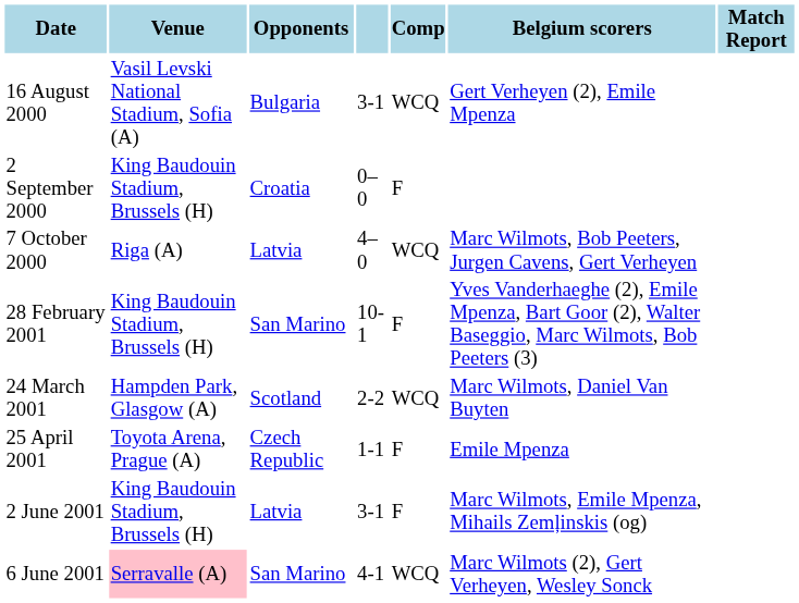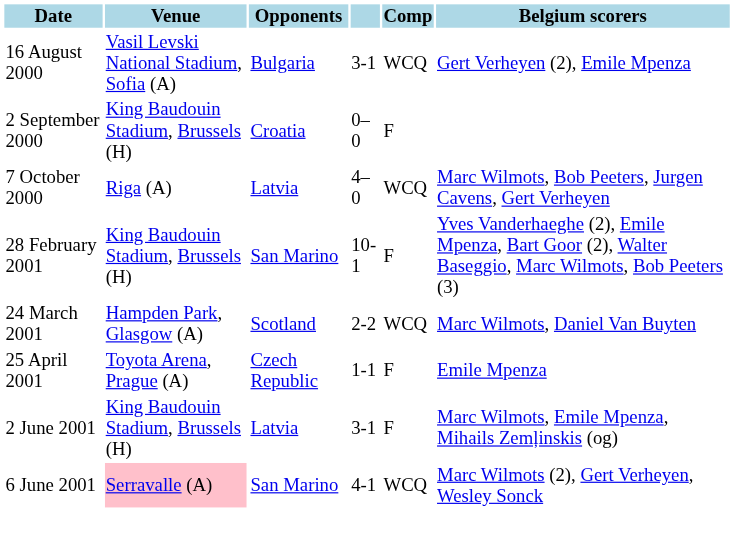- column: Match Report
